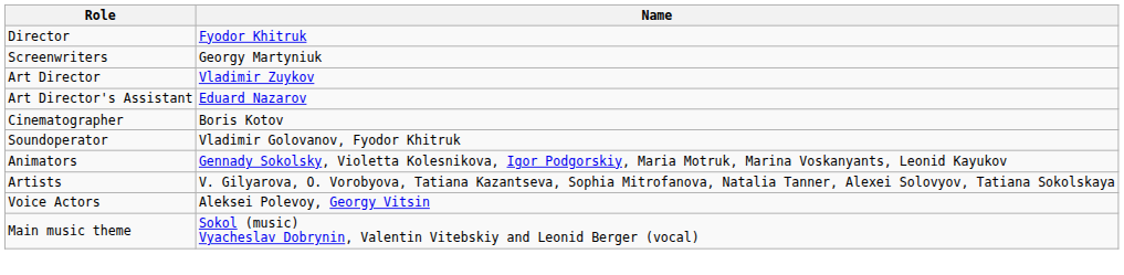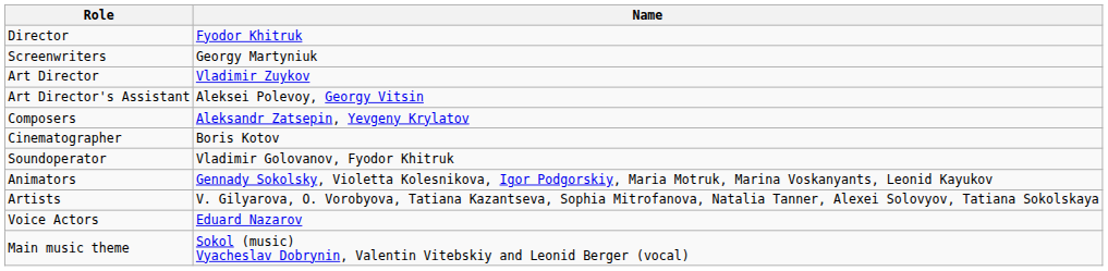Art Director's Assistant | Name: Eduard Nazarov -> Aleksei Polevoy, Georgy Vitsin
+ row: Composers | Aleksandr Zatsepin, Yevgeny Krylatov
Voice Actors | Name: Aleksei Polevoy, Georgy Vitsin -> Eduard Nazarov
